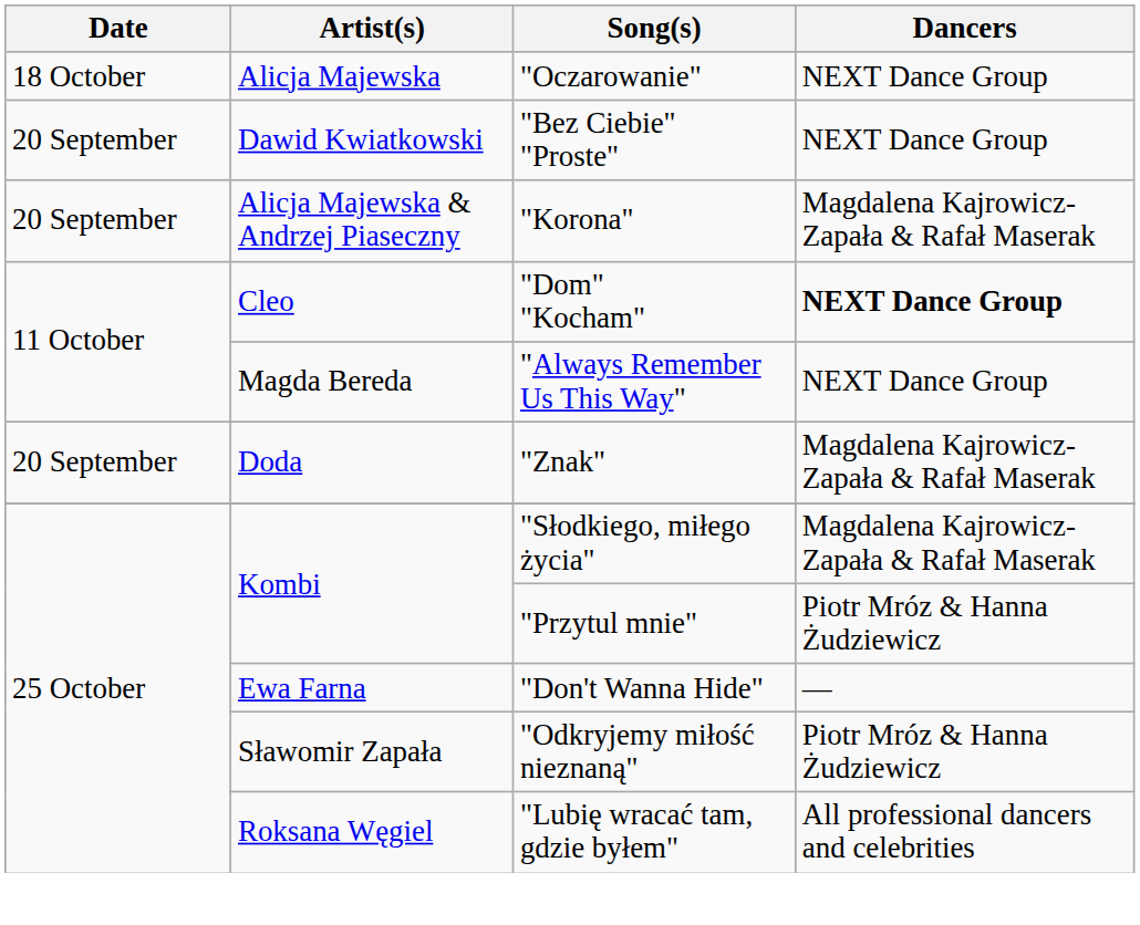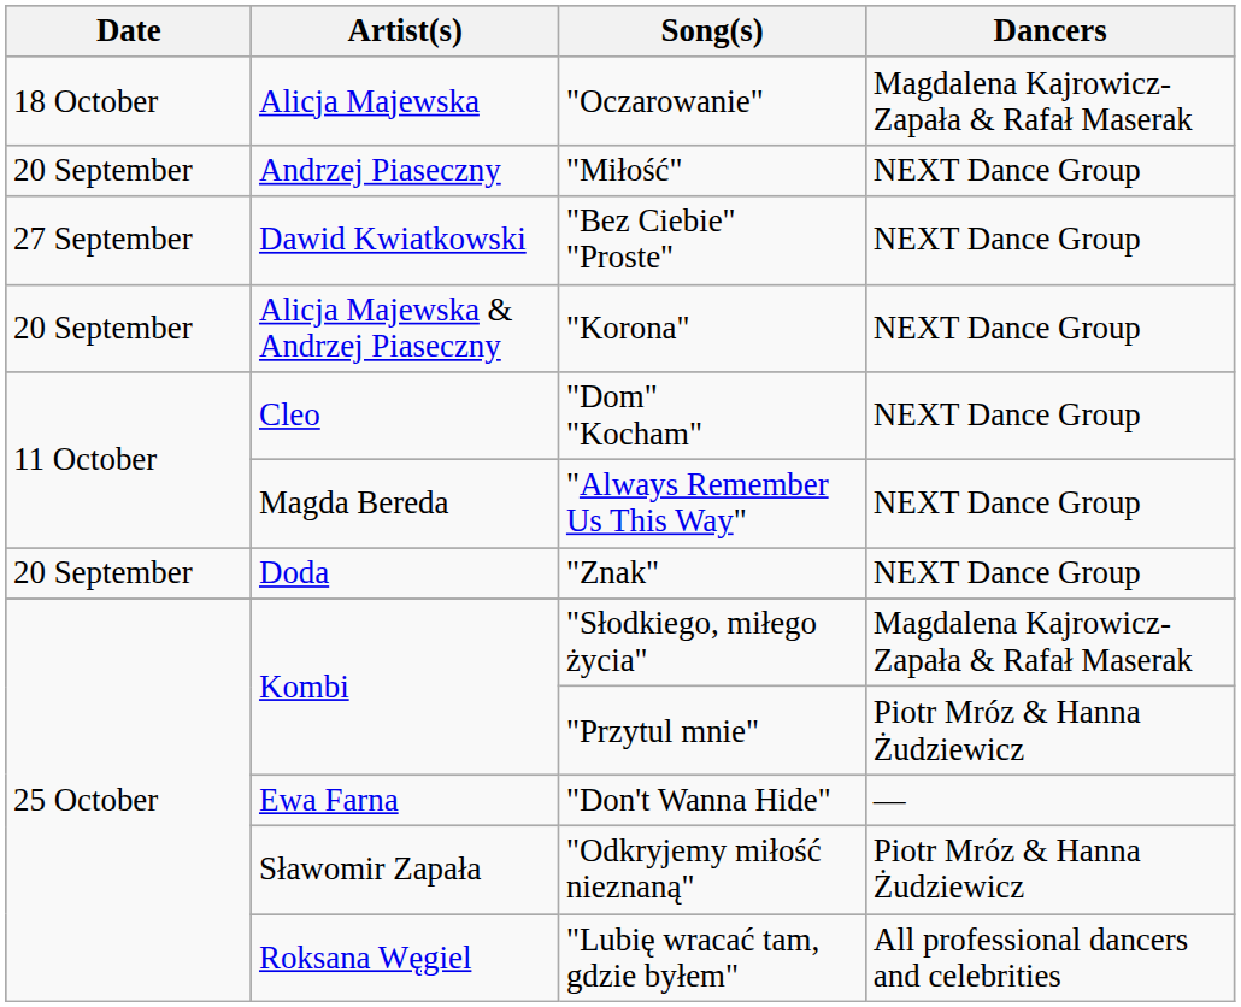"Oczarowanie" | Dancers: NEXT Dance Group -> Magdalena Kajrowicz-Zapała & Rafał Maserak
+ row: 20 September | Andrzej Piaseczny | "Miłość" | NEXT Dance Group
"Bez Ciebie" "Proste" | Date: 20 September -> 27 September
"Korona" | Dancers: Magdalena Kajrowicz-Zapała & Rafał Maserak -> NEXT Dance Group
"Dom" "Kocham" | Dancers: bold -> normal
"Znak" | Dancers: Magdalena Kajrowicz-Zapała & Rafał Maserak -> NEXT Dance Group
